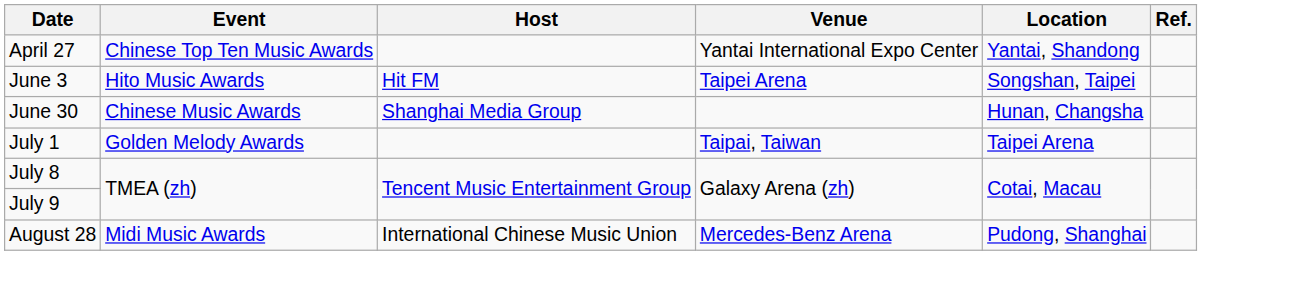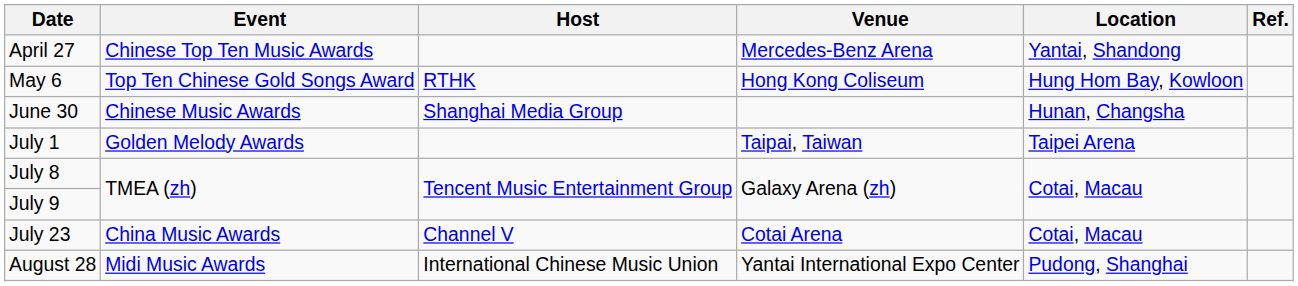April 27 | Venue: Yantai International Expo Center -> Mercedes-Benz Arena
+ row: May 6 | Top Ten Chinese Gold Songs Award | RTHK | Hong Kong Coliseum | Hung Hom Bay, Kowloon
- row: June 3 | Hito Music Awards | Hit FM | Taipei Arena | Songshan, Taipei
+ row: July 23 | China Music Awards | Channel V | Cotai Arena | Cotai, Macau
August 28 | Venue: Mercedes-Benz Arena -> Yantai International Expo Center
